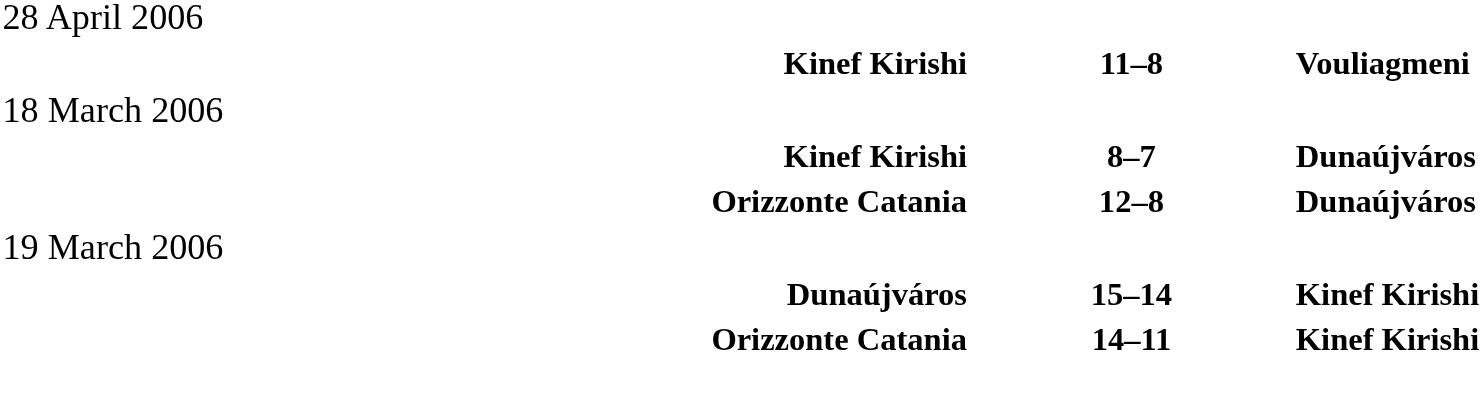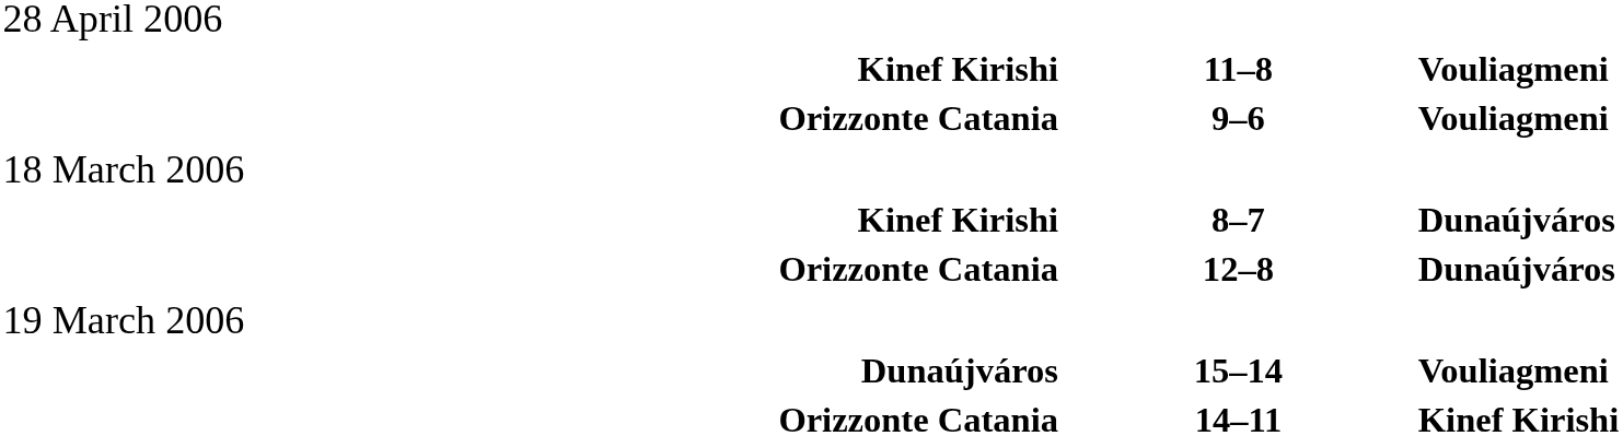+ row: Orizzonte Catania | 9–6 | Vouliagmeni
15–14 | column 3: Kinef Kirishi -> Vouliagmeni
